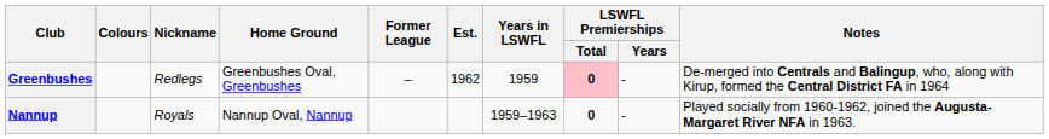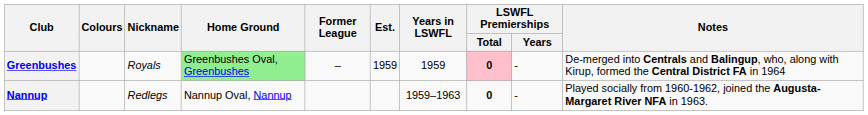Greenbushes | Nickname: Redlegs -> Royals
Greenbushes | Home Ground: no background -> lightgreen background
Greenbushes | Est.: 1962 -> 1959
Nannup | Nickname: Royals -> Redlegs
